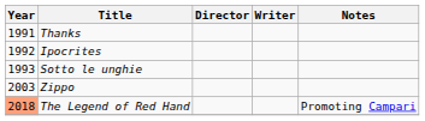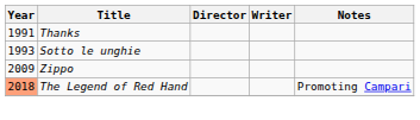- row: 1992 | Ipocrites
Zippo | Year: 2003 -> 2009
